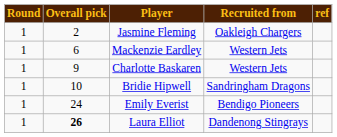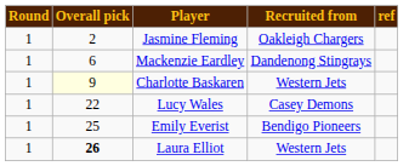Mackenzie Eardley | Recruited from: Western Jets -> Dandenong Stingrays
Charlotte Baskaren | Overall pick: no background -> lightyellow background
- row: 1 | 10 | Bridie Hipwell | Sandringham Dragons
+ row: 1 | 22 | Lucy Wales | Casey Demons
Emily Everist | Overall pick: 24 -> 25
Laura Elliot | Recruited from: Dandenong Stingrays -> Western Jets
